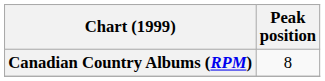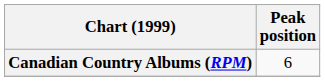Canadian Country Albums (RPM) | Peak position: 8 -> 6
